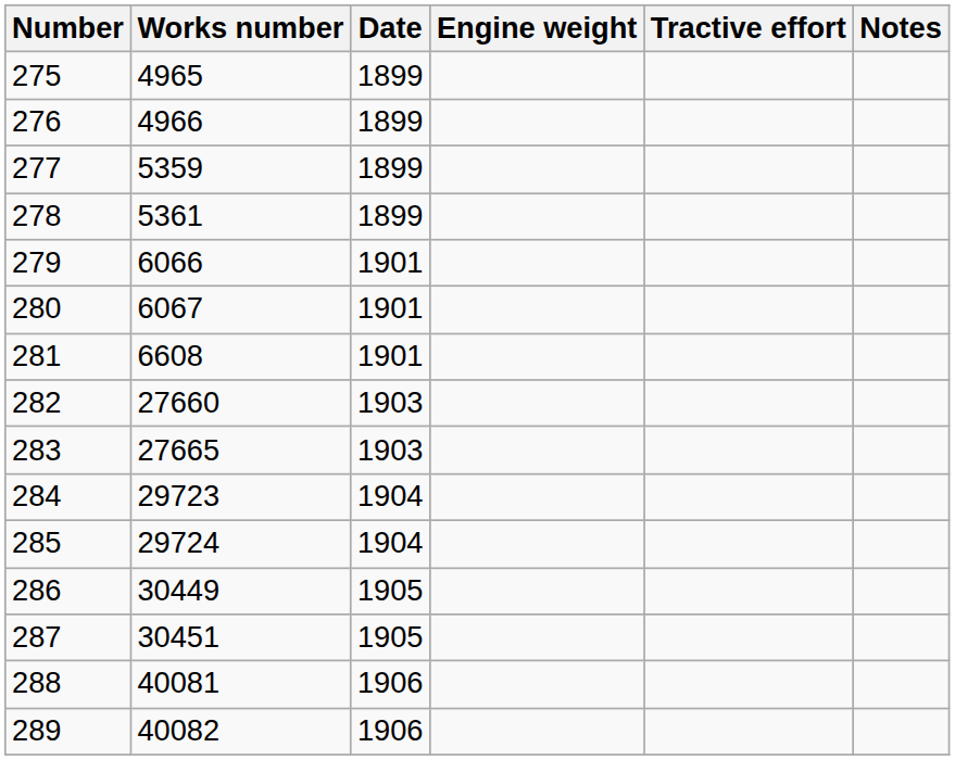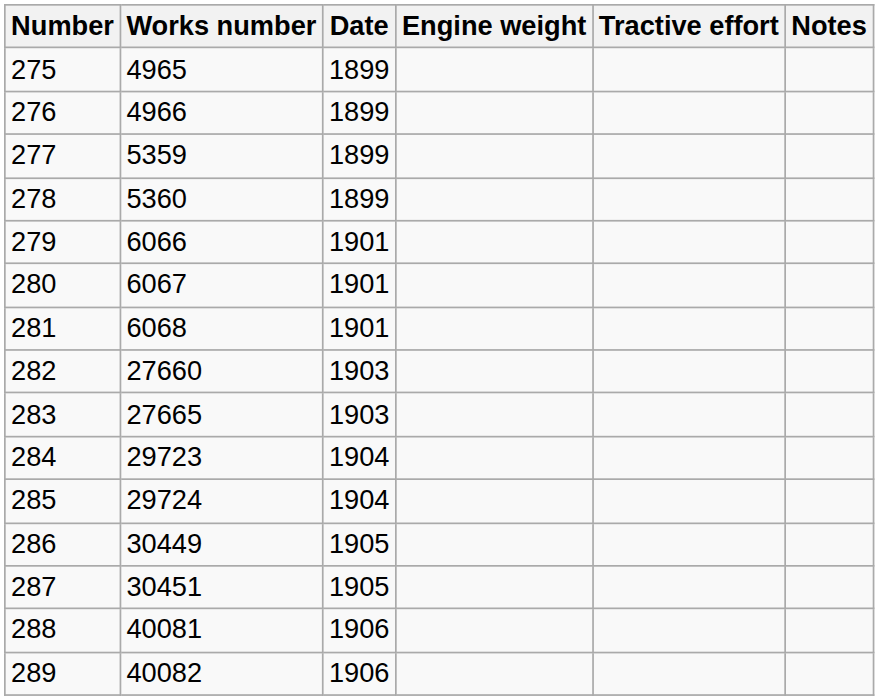278 | Works number: 5361 -> 5360
281 | Works number: 6608 -> 6068
